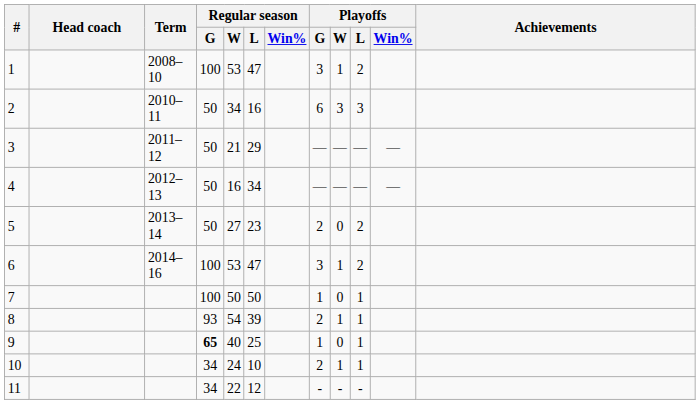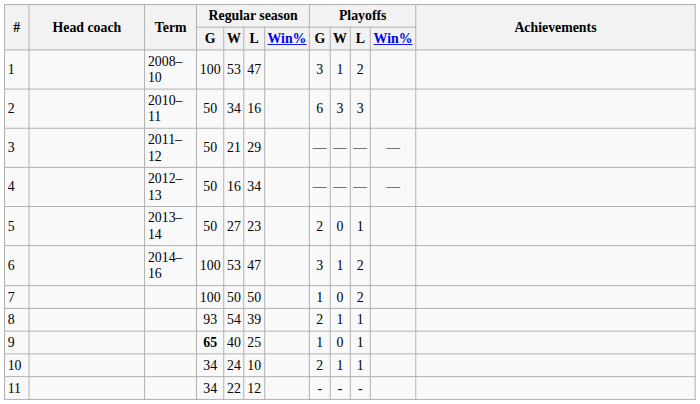5 | Playoffs / L: 2 -> 1
7 | Playoffs / L: 1 -> 2
